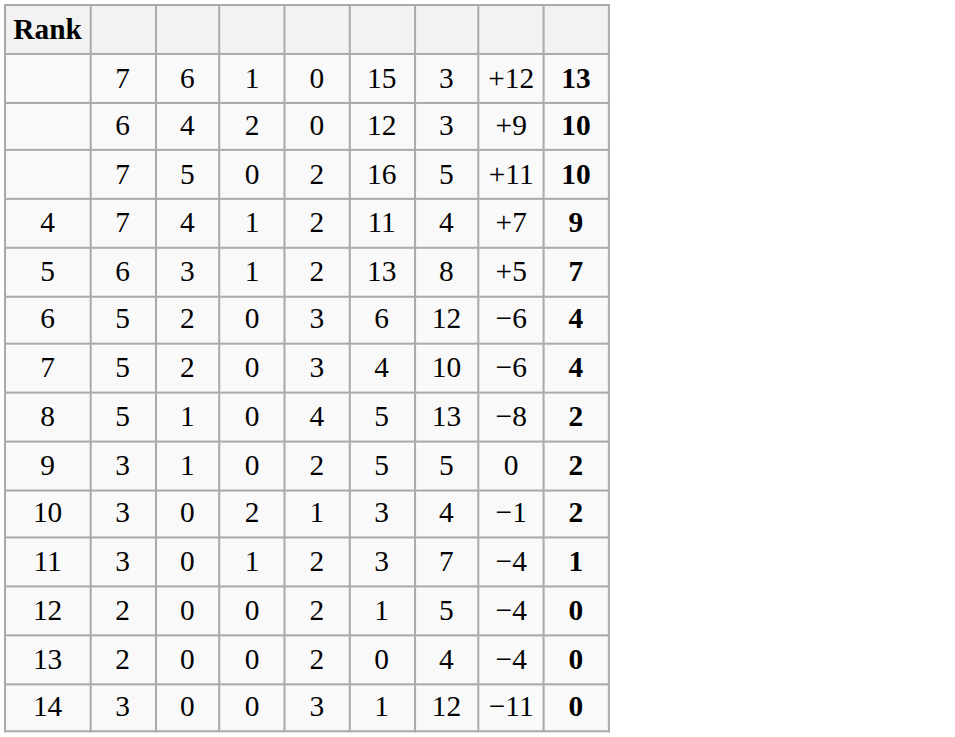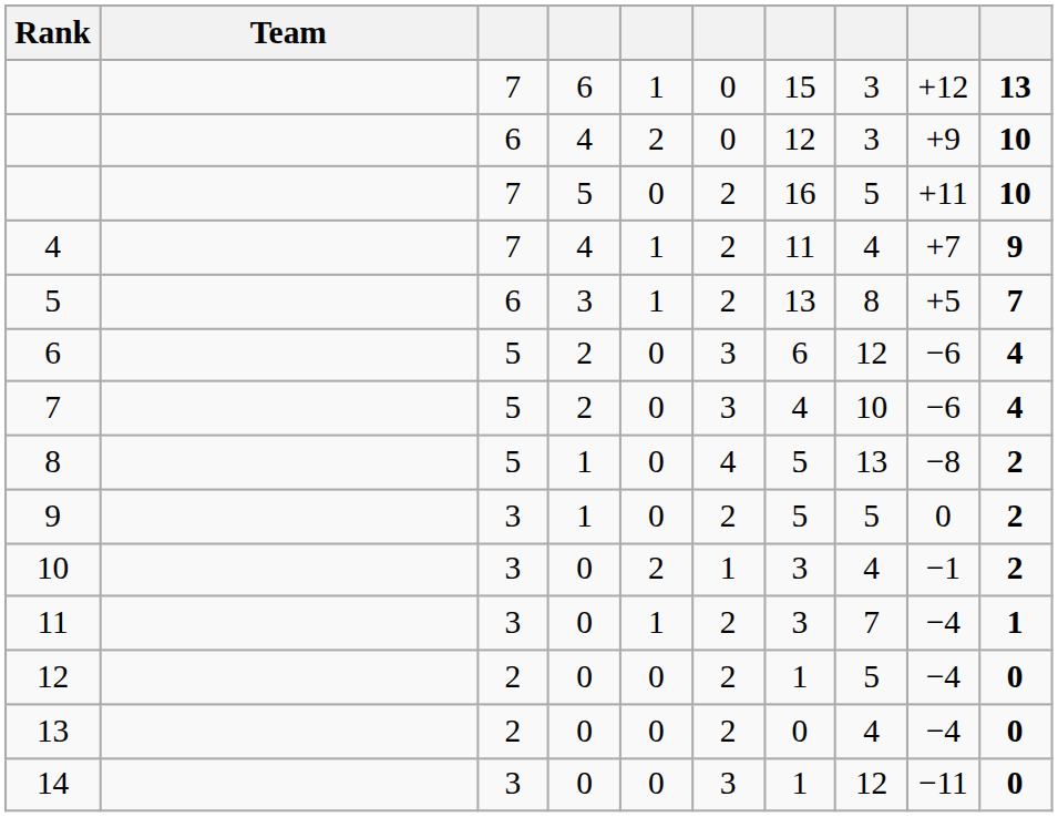+ column: Team
